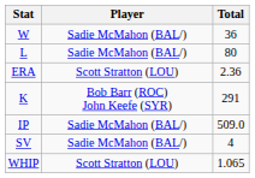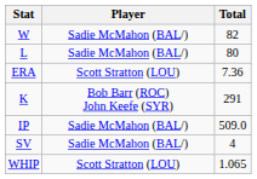W | Total: 36 -> 82
ERA | Total: 2.36 -> 7.36
